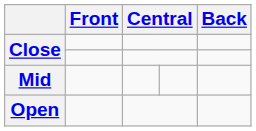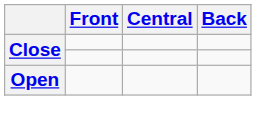- row: Mid
